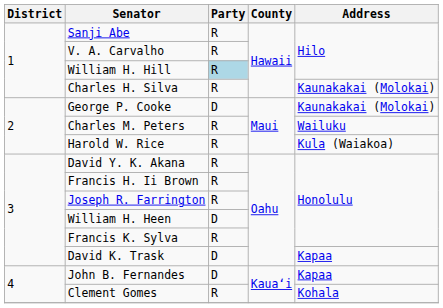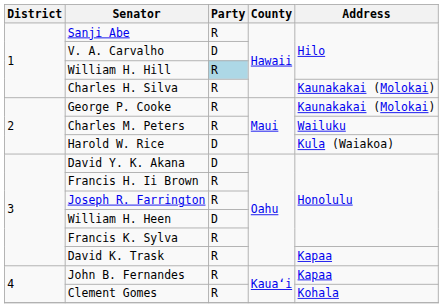V. A. Carvalho | Party: R -> D
George P. Cooke | Party: D -> R
Harold W. Rice | Party: R -> D
David Y. K. Akana | Party: R -> D
David K. Trask | Party: D -> R
John B. Fernandes | Party: D -> R
